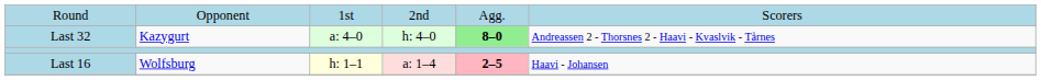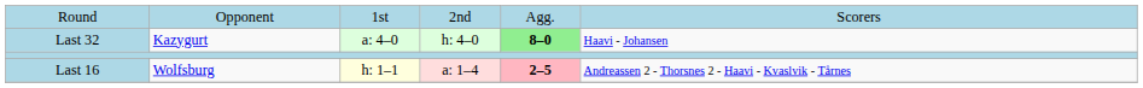Last 32 | column 6: Andreassen 2 - Thorsnes 2 - Haavi - Kvaslvik - Tårnes -> Haavi - Johansen
Last 16 | column 6: Haavi - Johansen -> Andreassen 2 - Thorsnes 2 - Haavi - Kvaslvik - Tårnes
